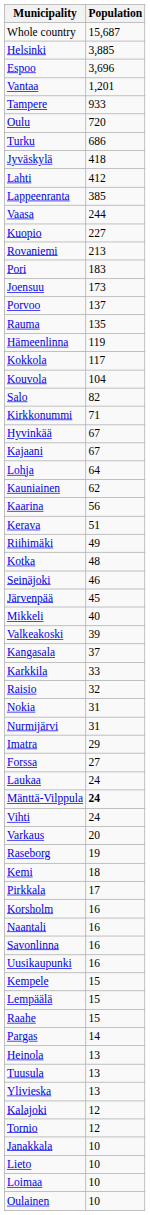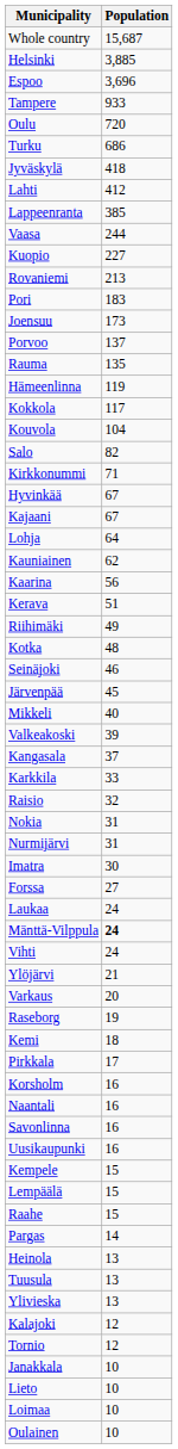- row: Vantaa | 1,201
Imatra | Population: 29 -> 30
+ row: Ylöjärvi | 21
